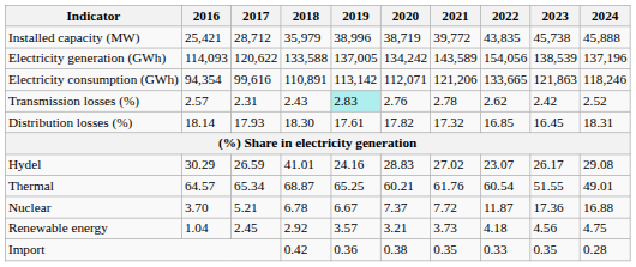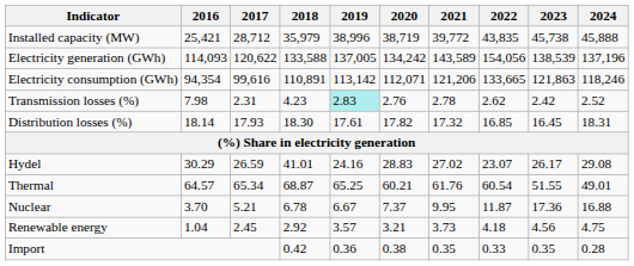Transmission losses (%) | 2016: 2.57 -> 7.98
Transmission losses (%) | 2018: 2.43 -> 4.23
Nuclear | 2021: 7.72 -> 9.95
